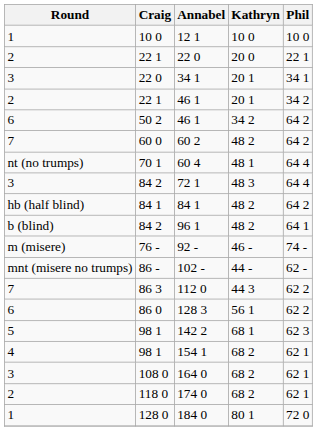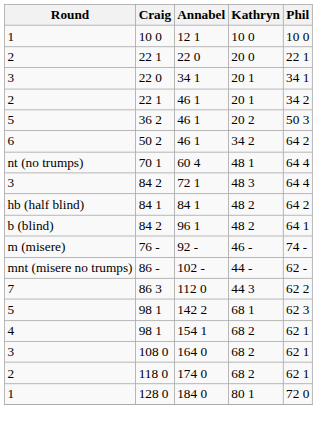+ row: 5 | 36 2 | 46 1 | 20 2 | 50 3
- row: 7 | 60 0 | 60 2 | 48 2 | 64 2
- row: 6 | 86 0 | 128 3 | 56 1 | 62 2
